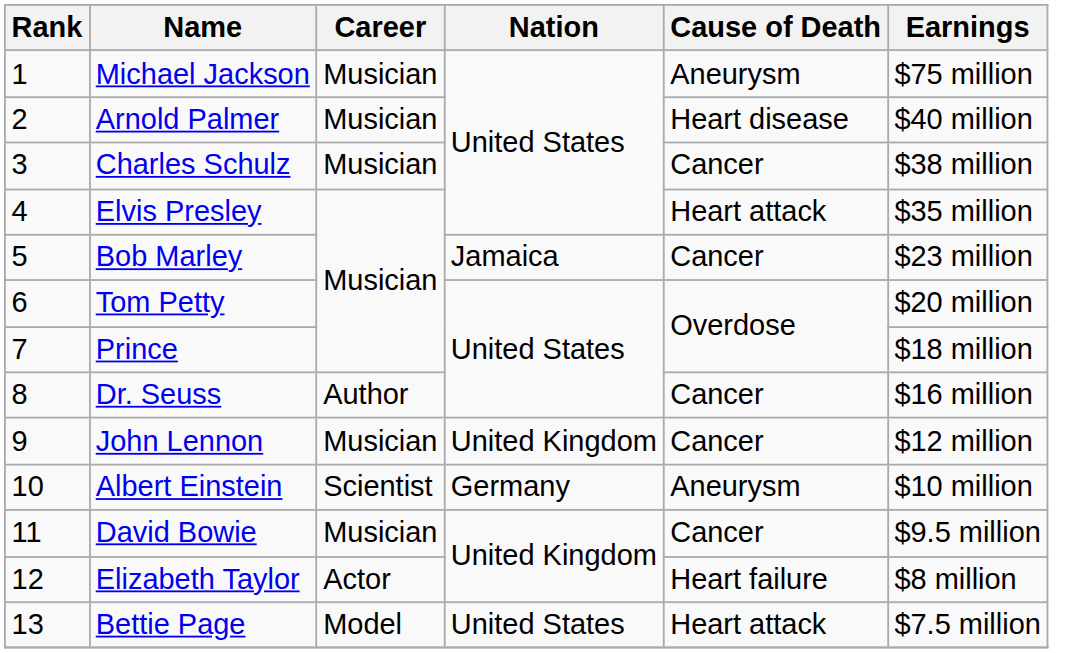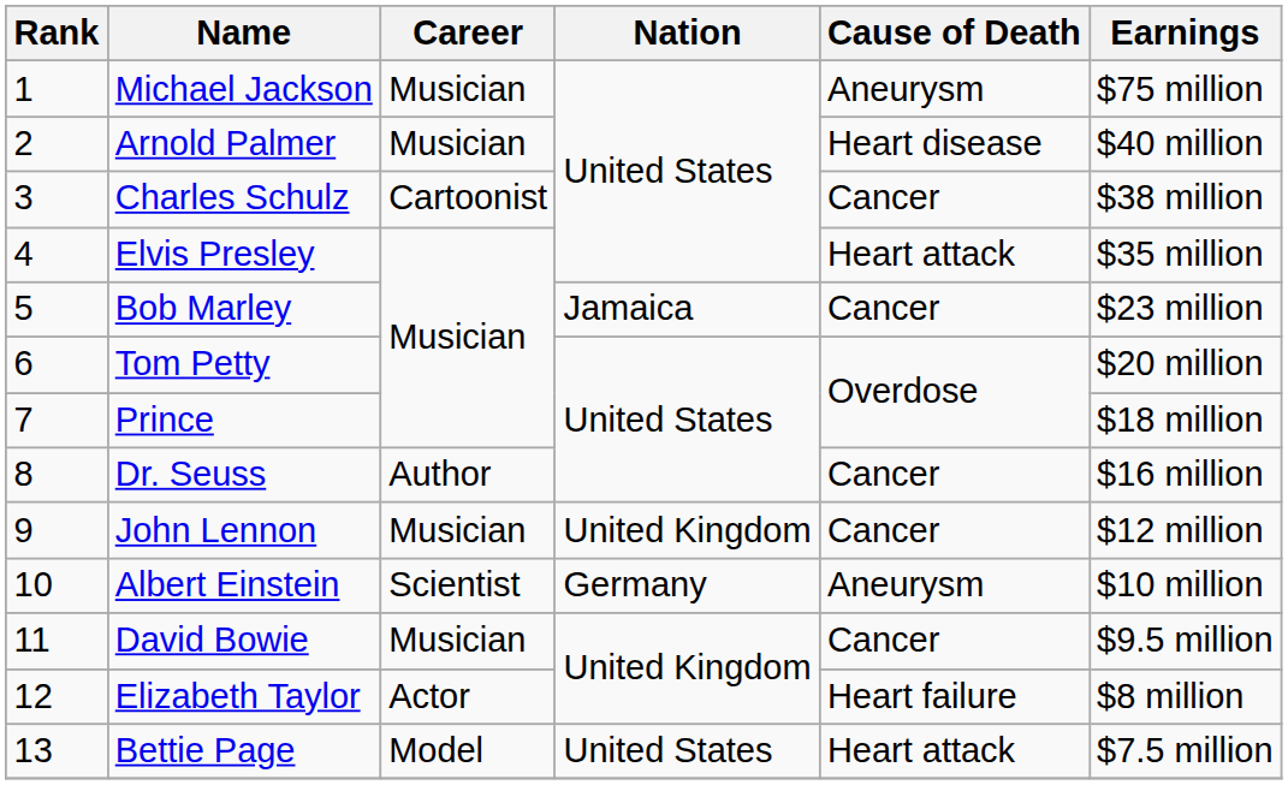Charles Schulz | Career: Musician -> Cartoonist
